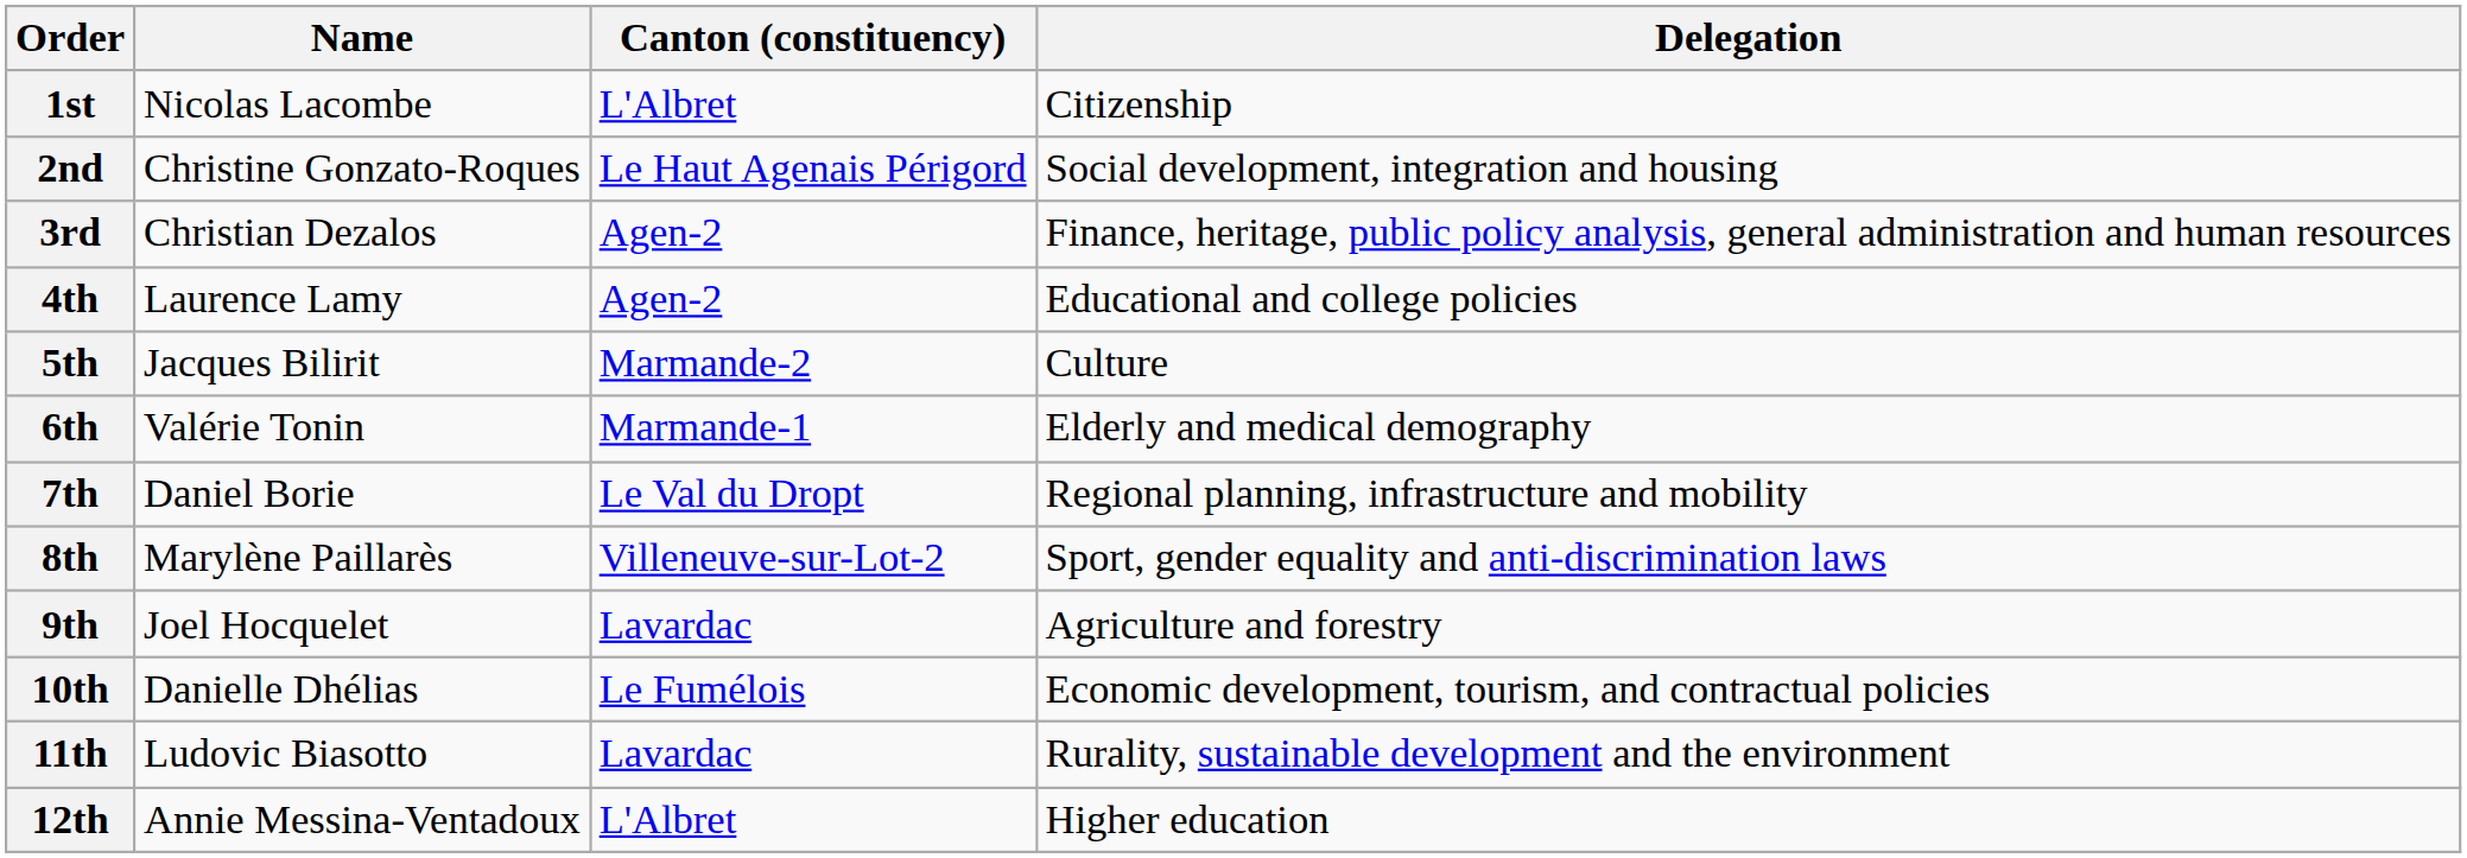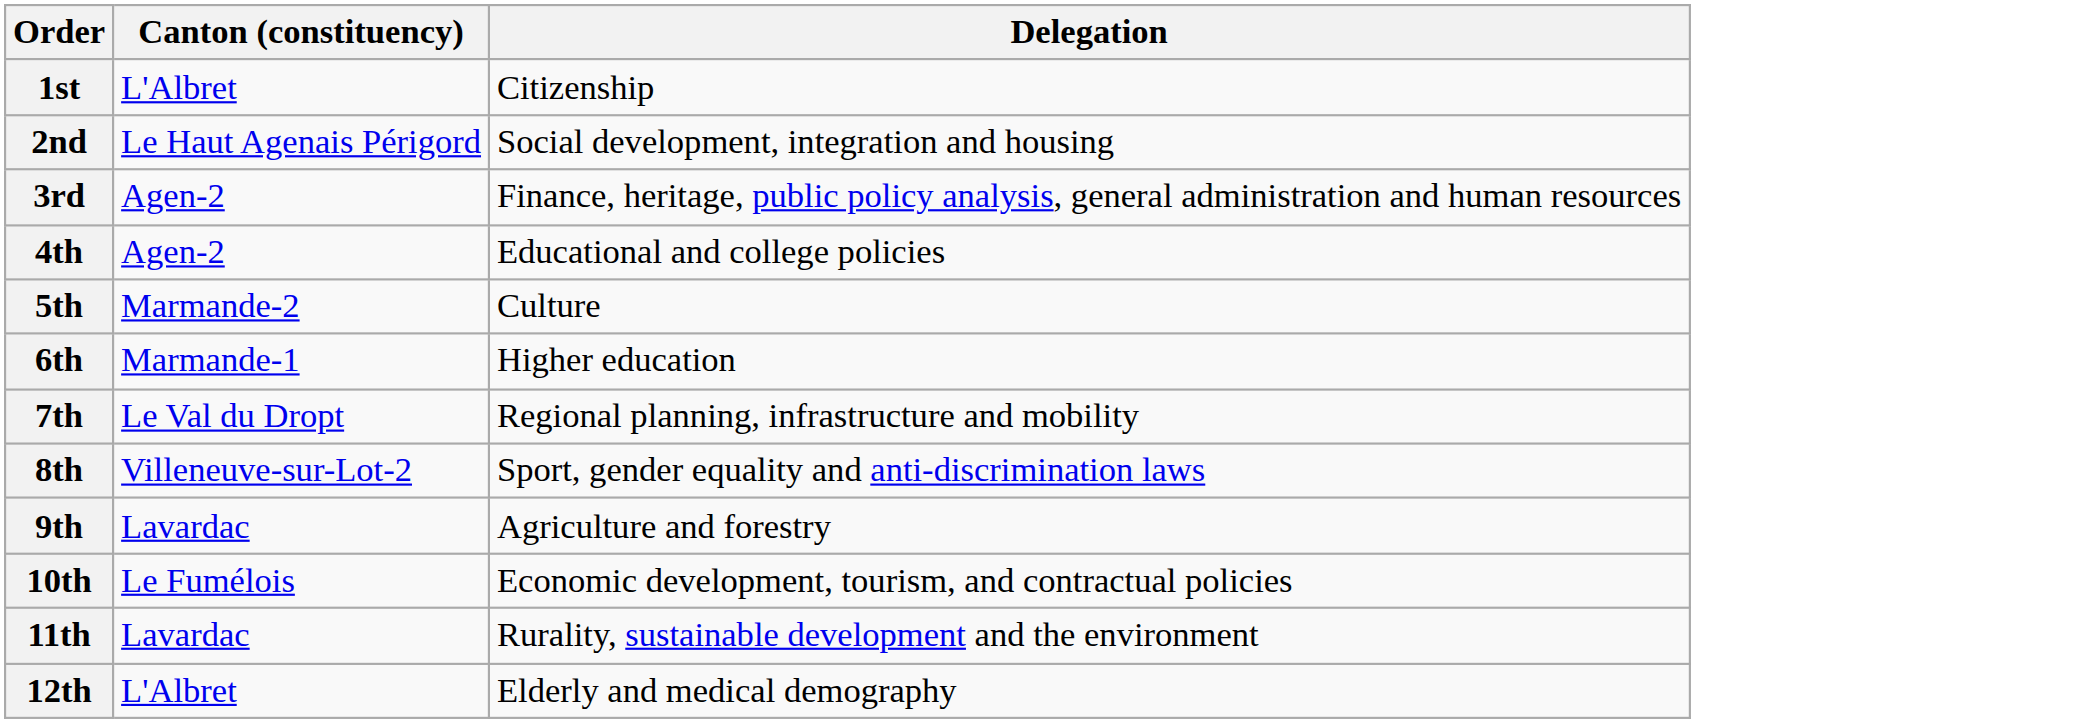- column: Name | Nicolas Lacombe | Christine Gonzato-Roques | Christian Dezalos | Laurence Lamy | Jacques Bilirit | Valérie Tonin | Daniel Borie | Marylène Paillarès | Joel Hocquelet | Danielle Dhélias | Ludovic Biasotto | Annie Messina-Ventadoux
6th | Delegation: Elderly and medical demography -> Higher education
12th | Delegation: Higher education -> Elderly and medical demography
